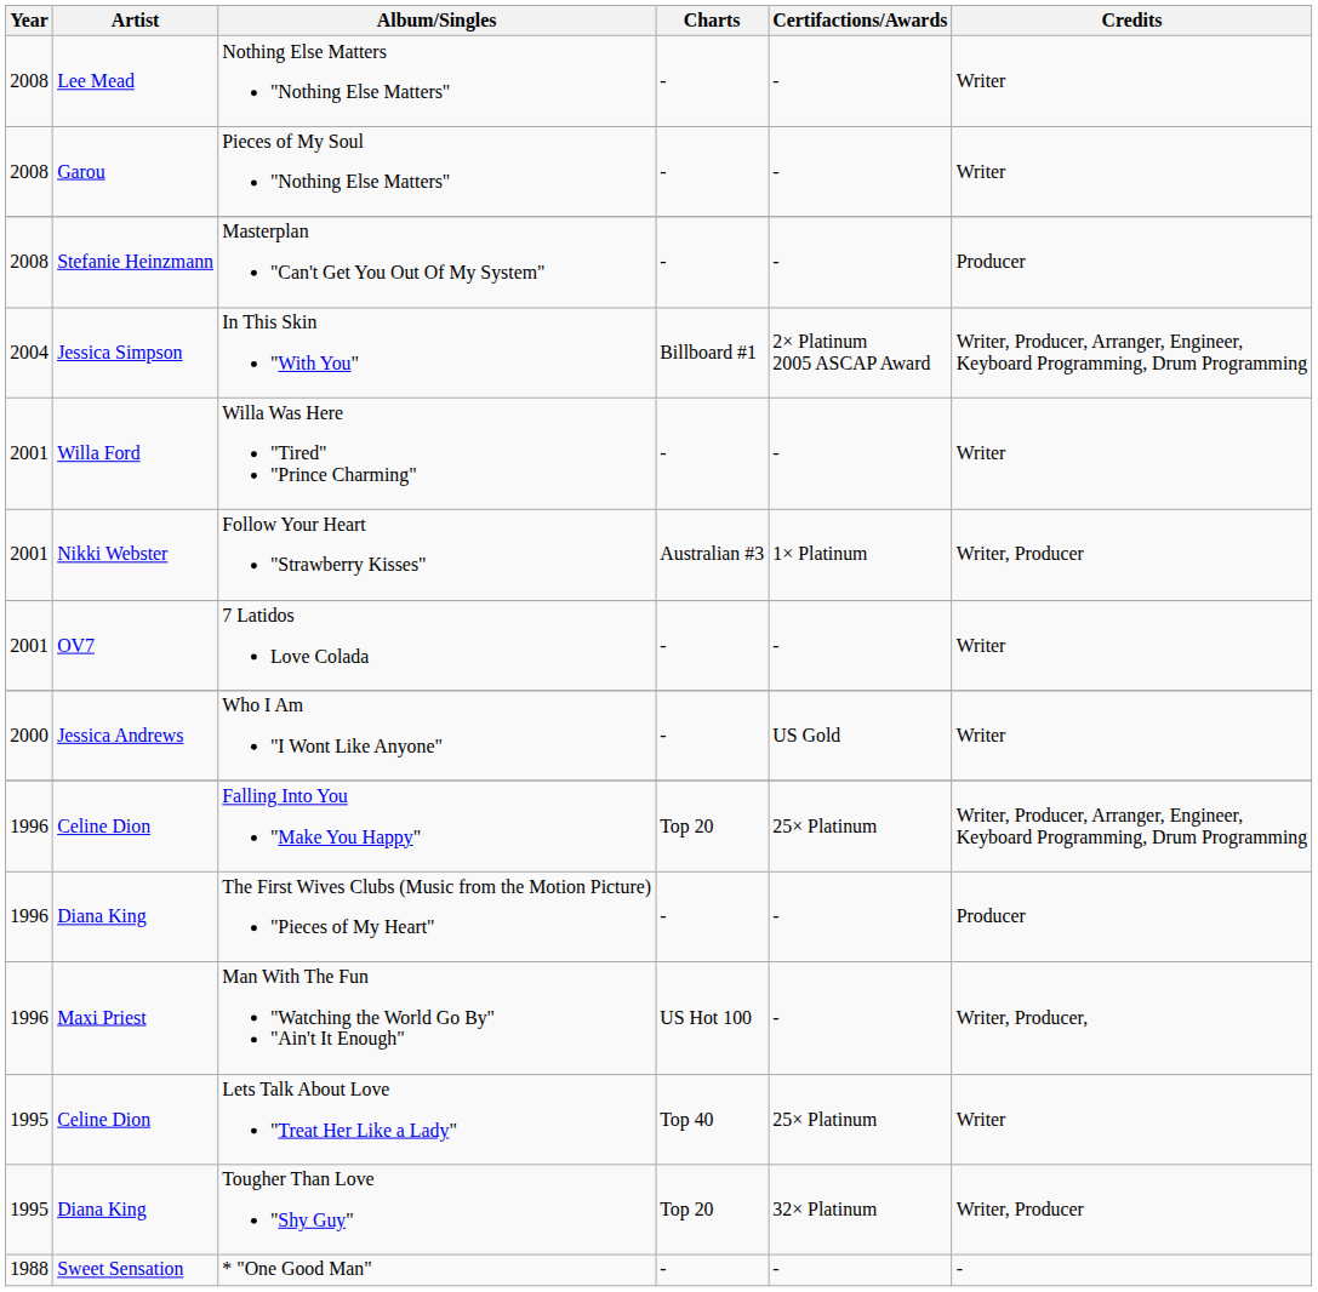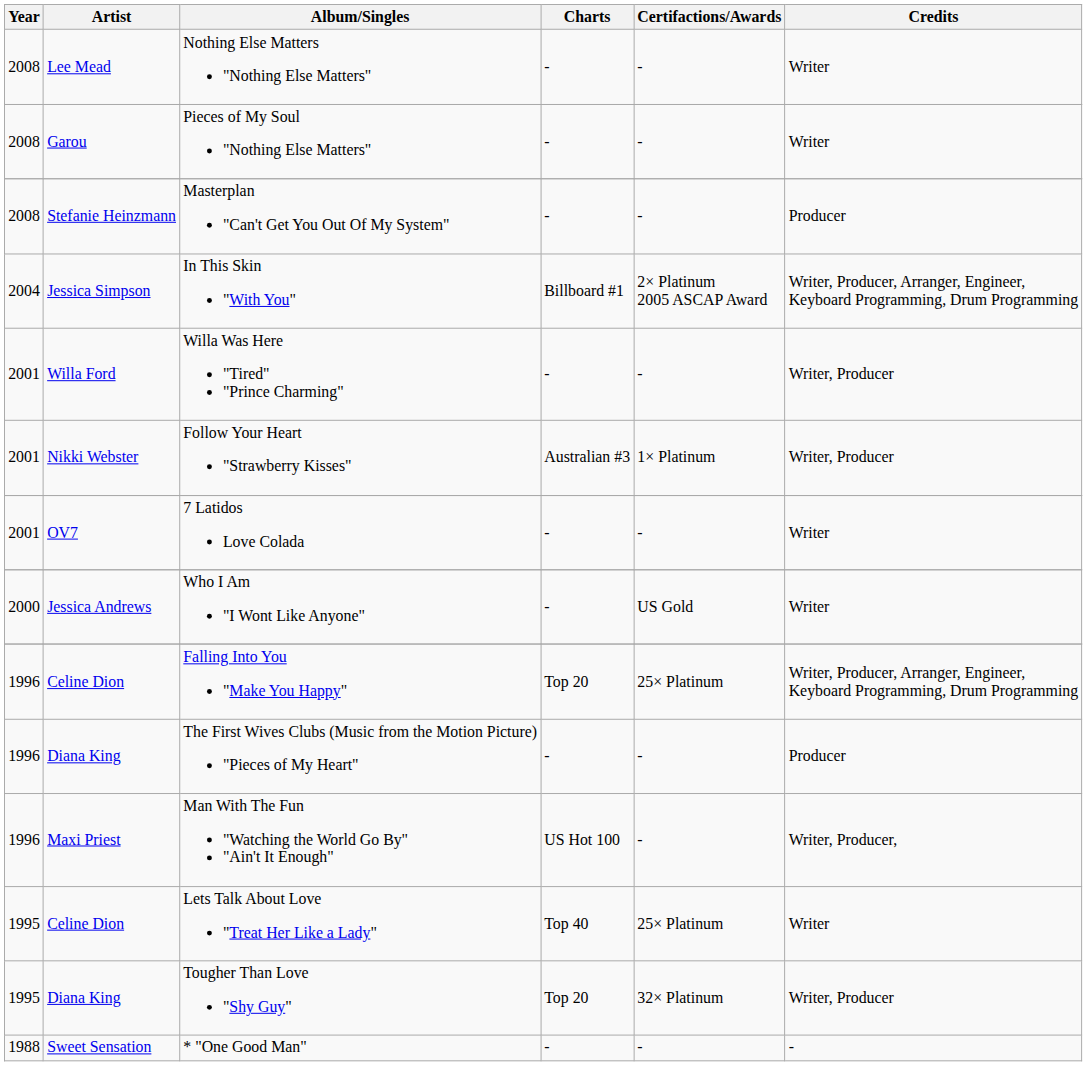Willa Was Here "Tired" "Prince Charming" | Credits: Writer -> Writer, Producer
